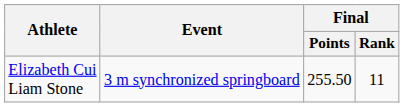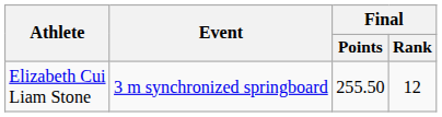Elizabeth Cui Liam Stone | Final / Rank: 11 -> 12
